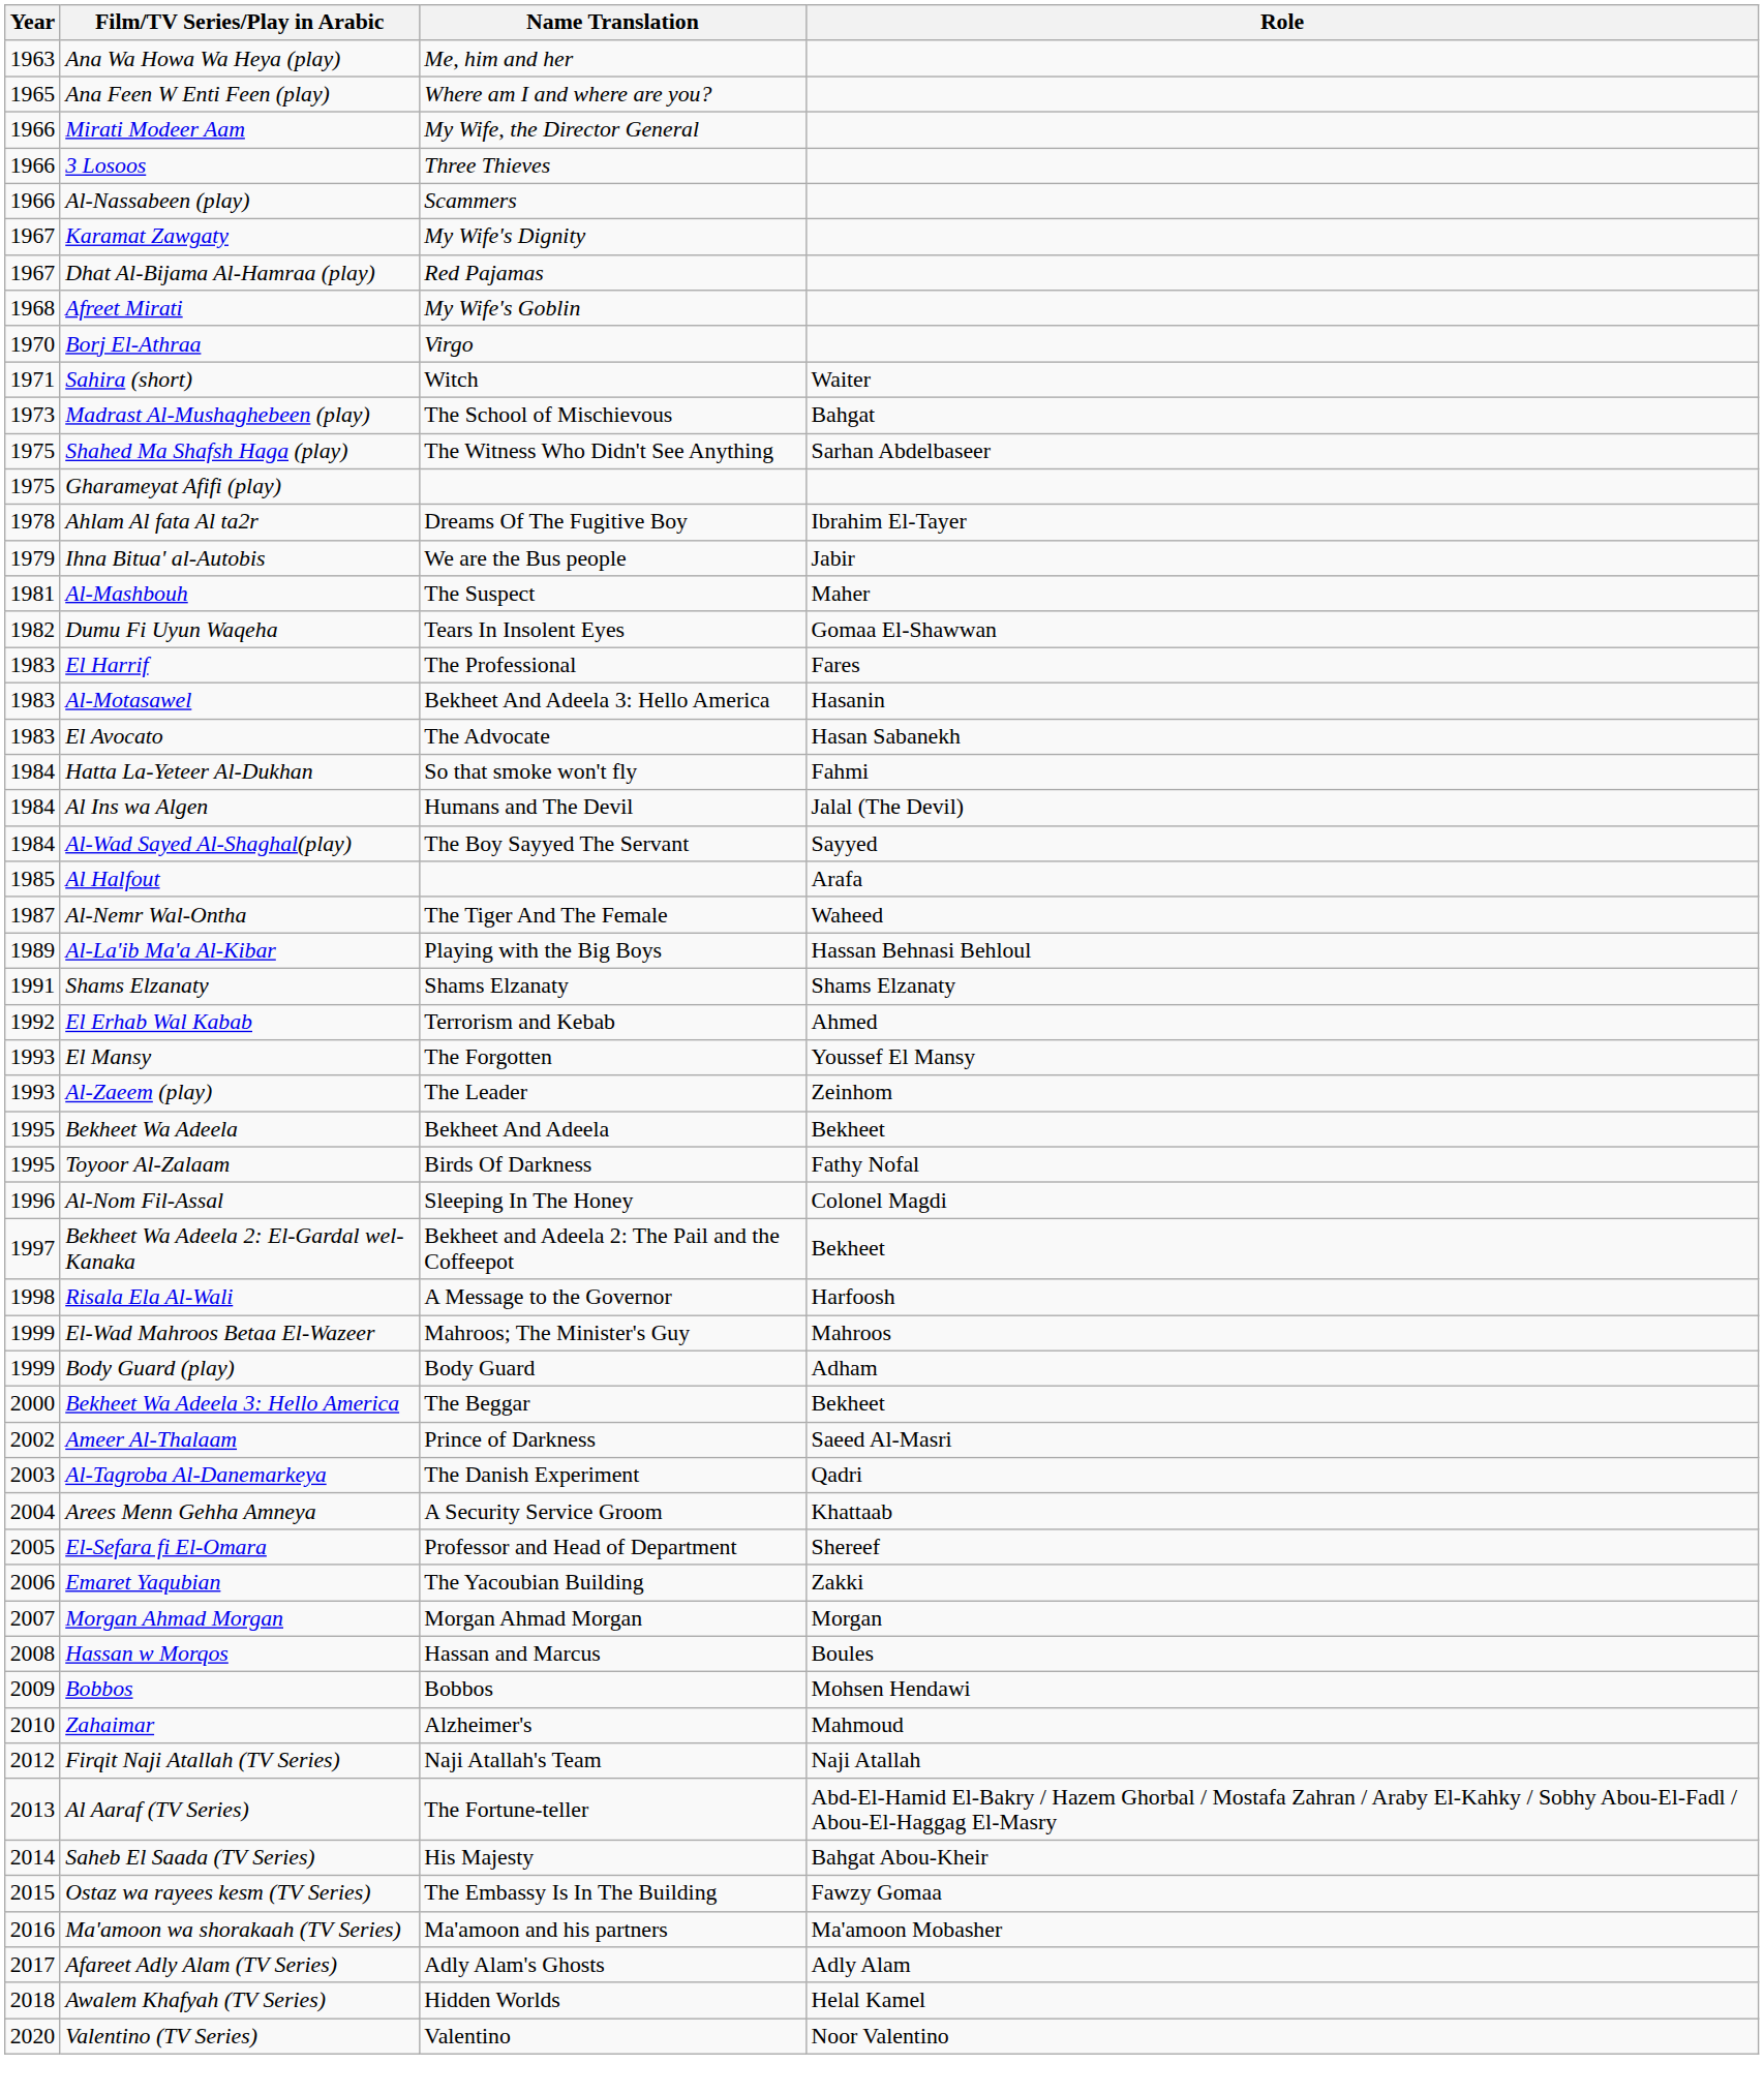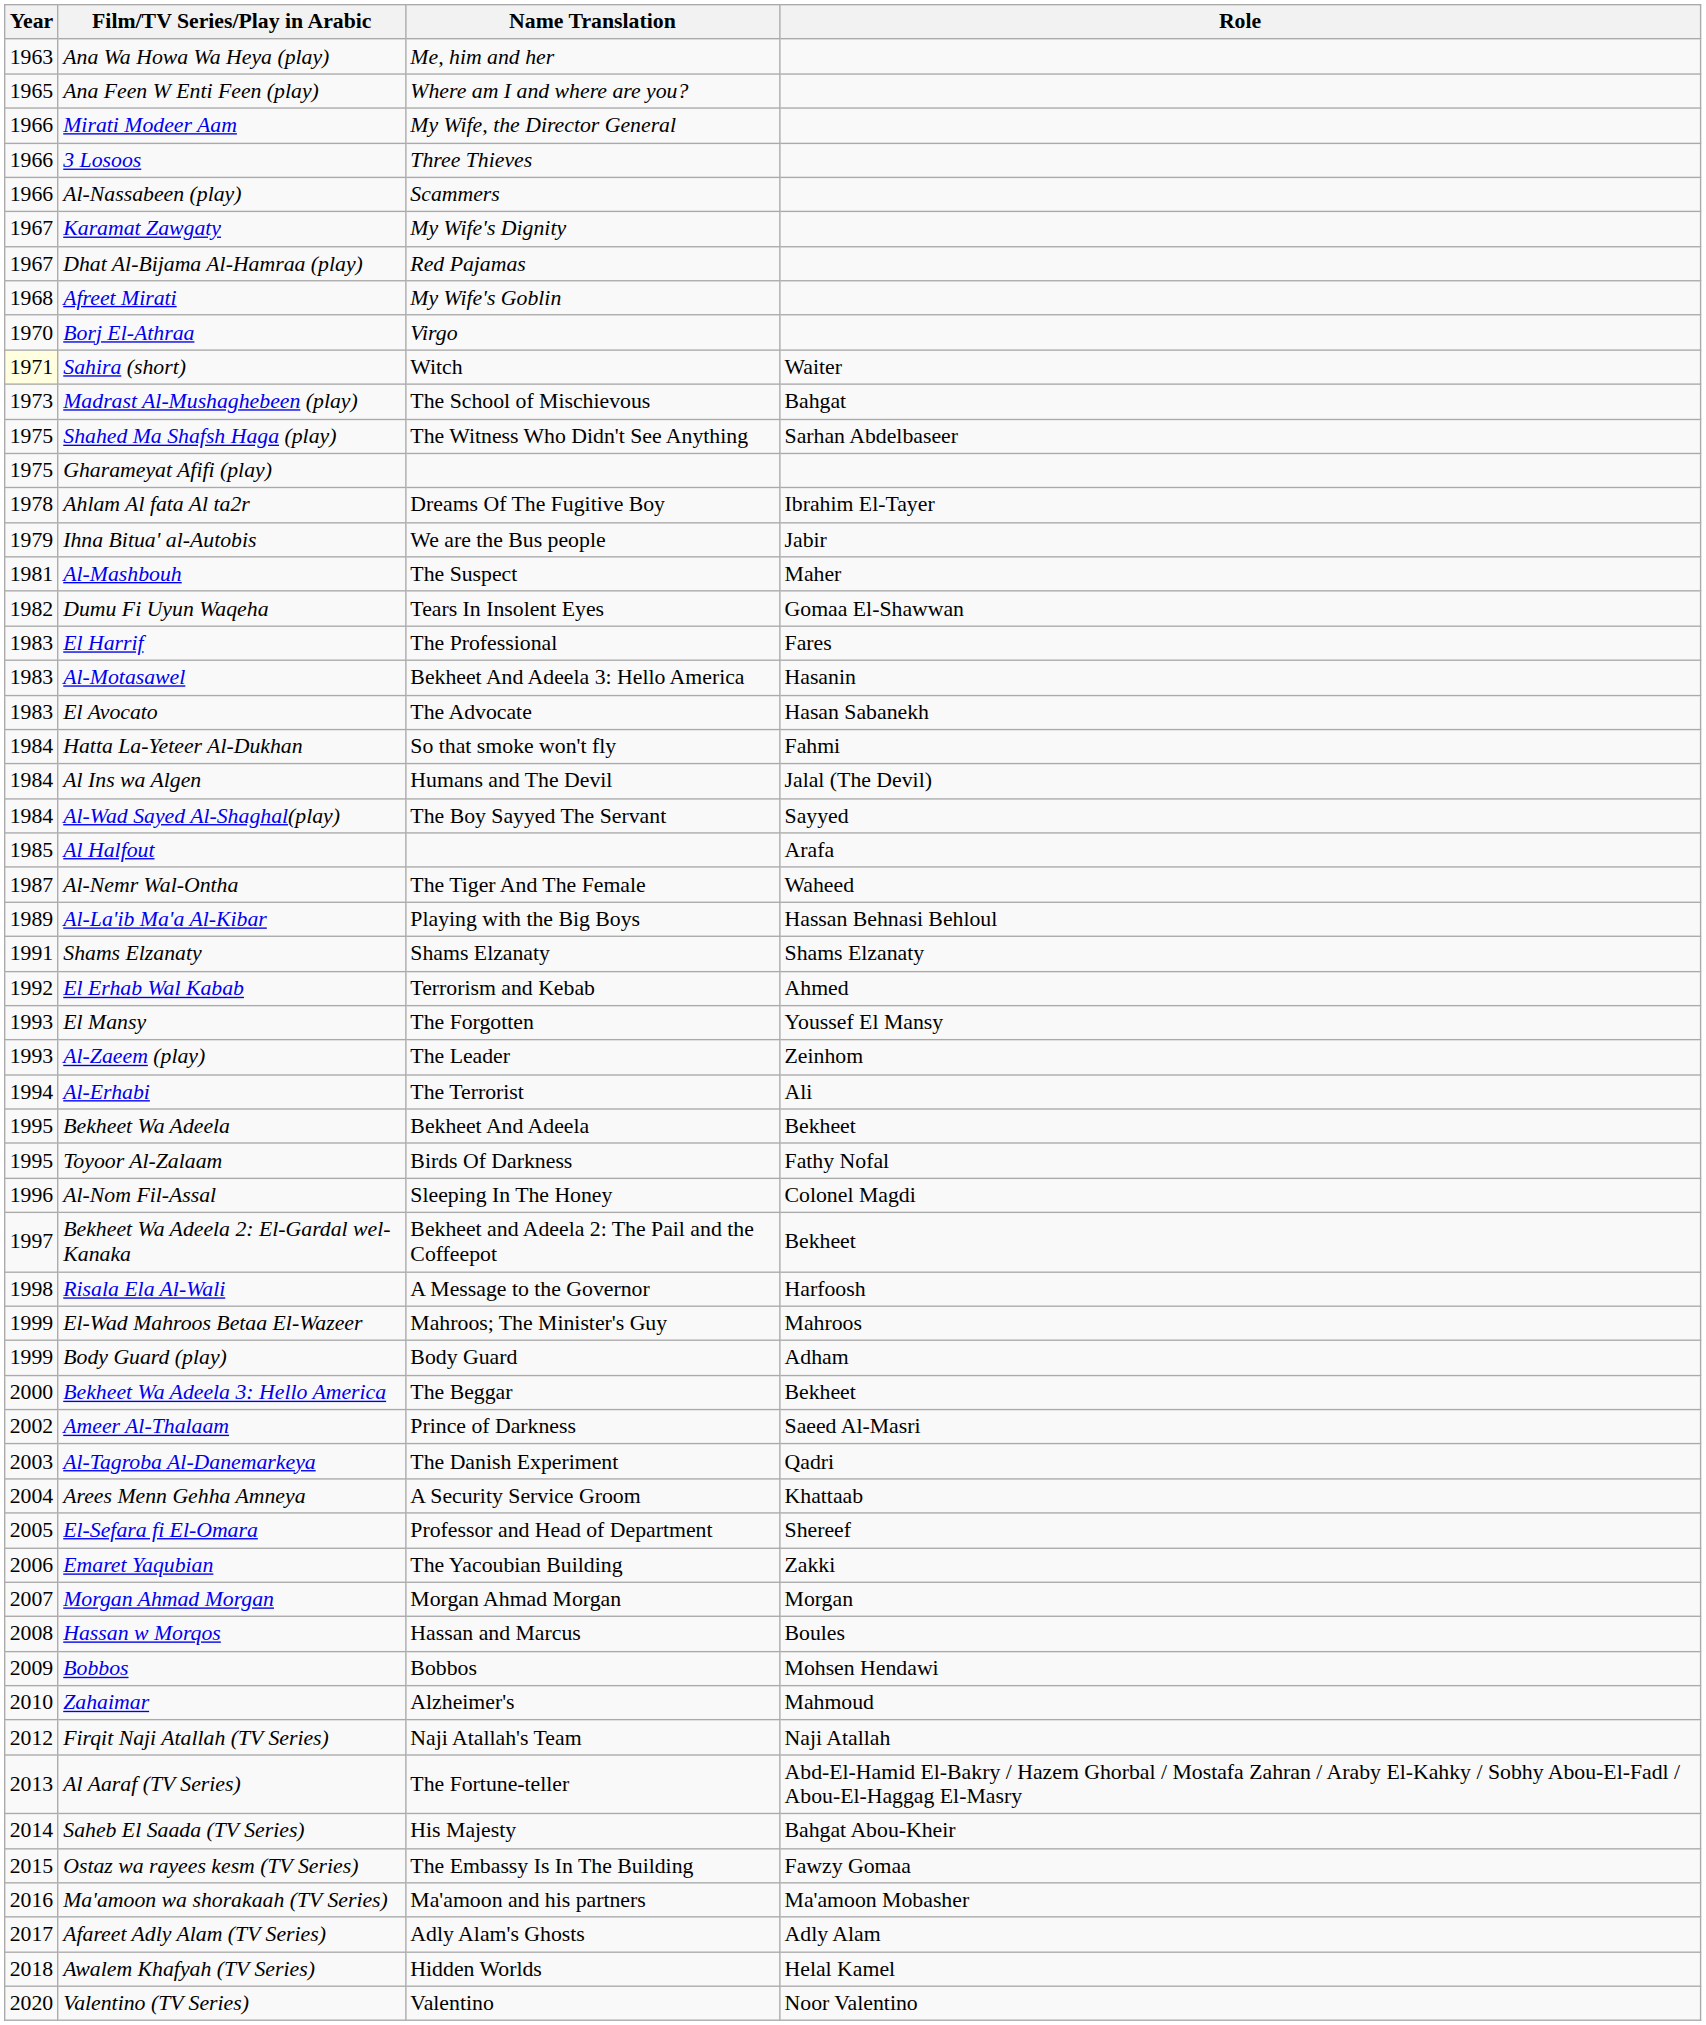Sahira (short) | Year: no background -> lightyellow background
+ row: 1994 | Al-Erhabi | The Terrorist | Ali
